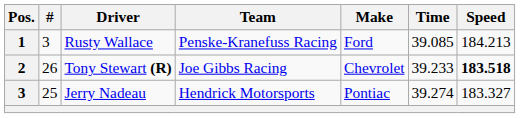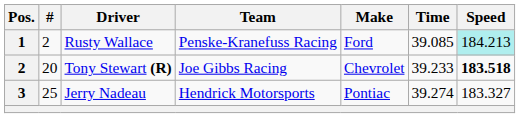Rusty Wallace | #: 3 -> 2
Rusty Wallace | Speed: no background -> paleturquoise background
Tony Stewart (R) | #: 26 -> 20
